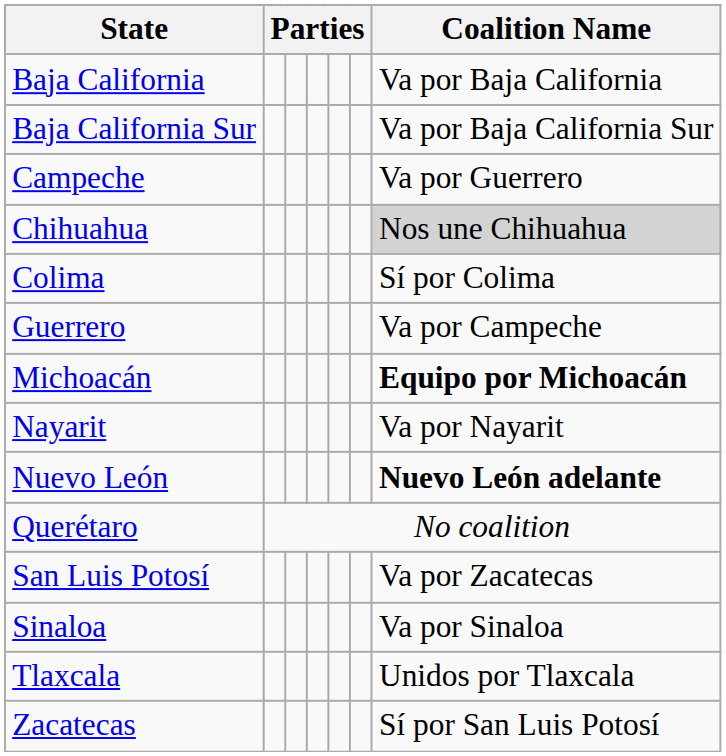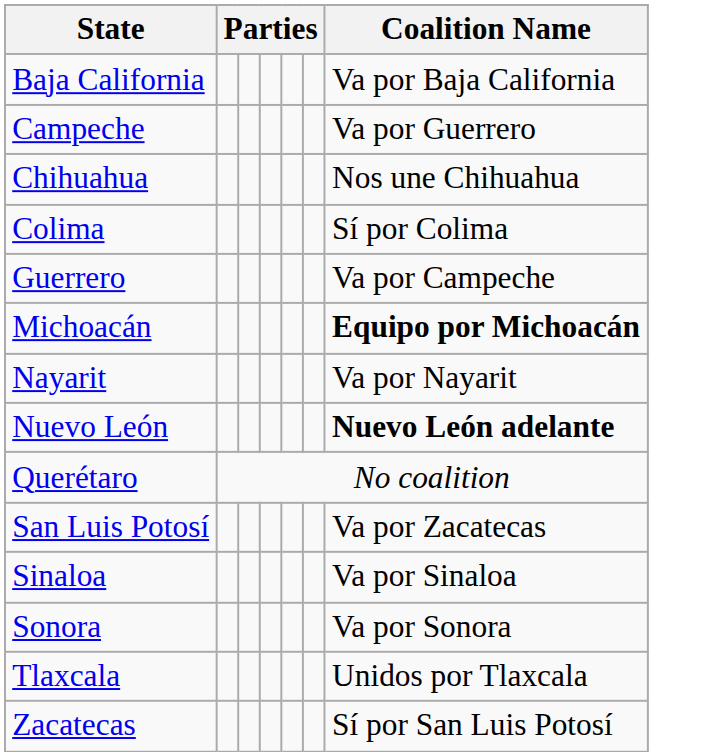- row: Baja California Sur | Va por Baja California Sur
Chihuahua | Coalition Name: lightgrey background -> no background
+ row: Sonora | Va por Sonora
